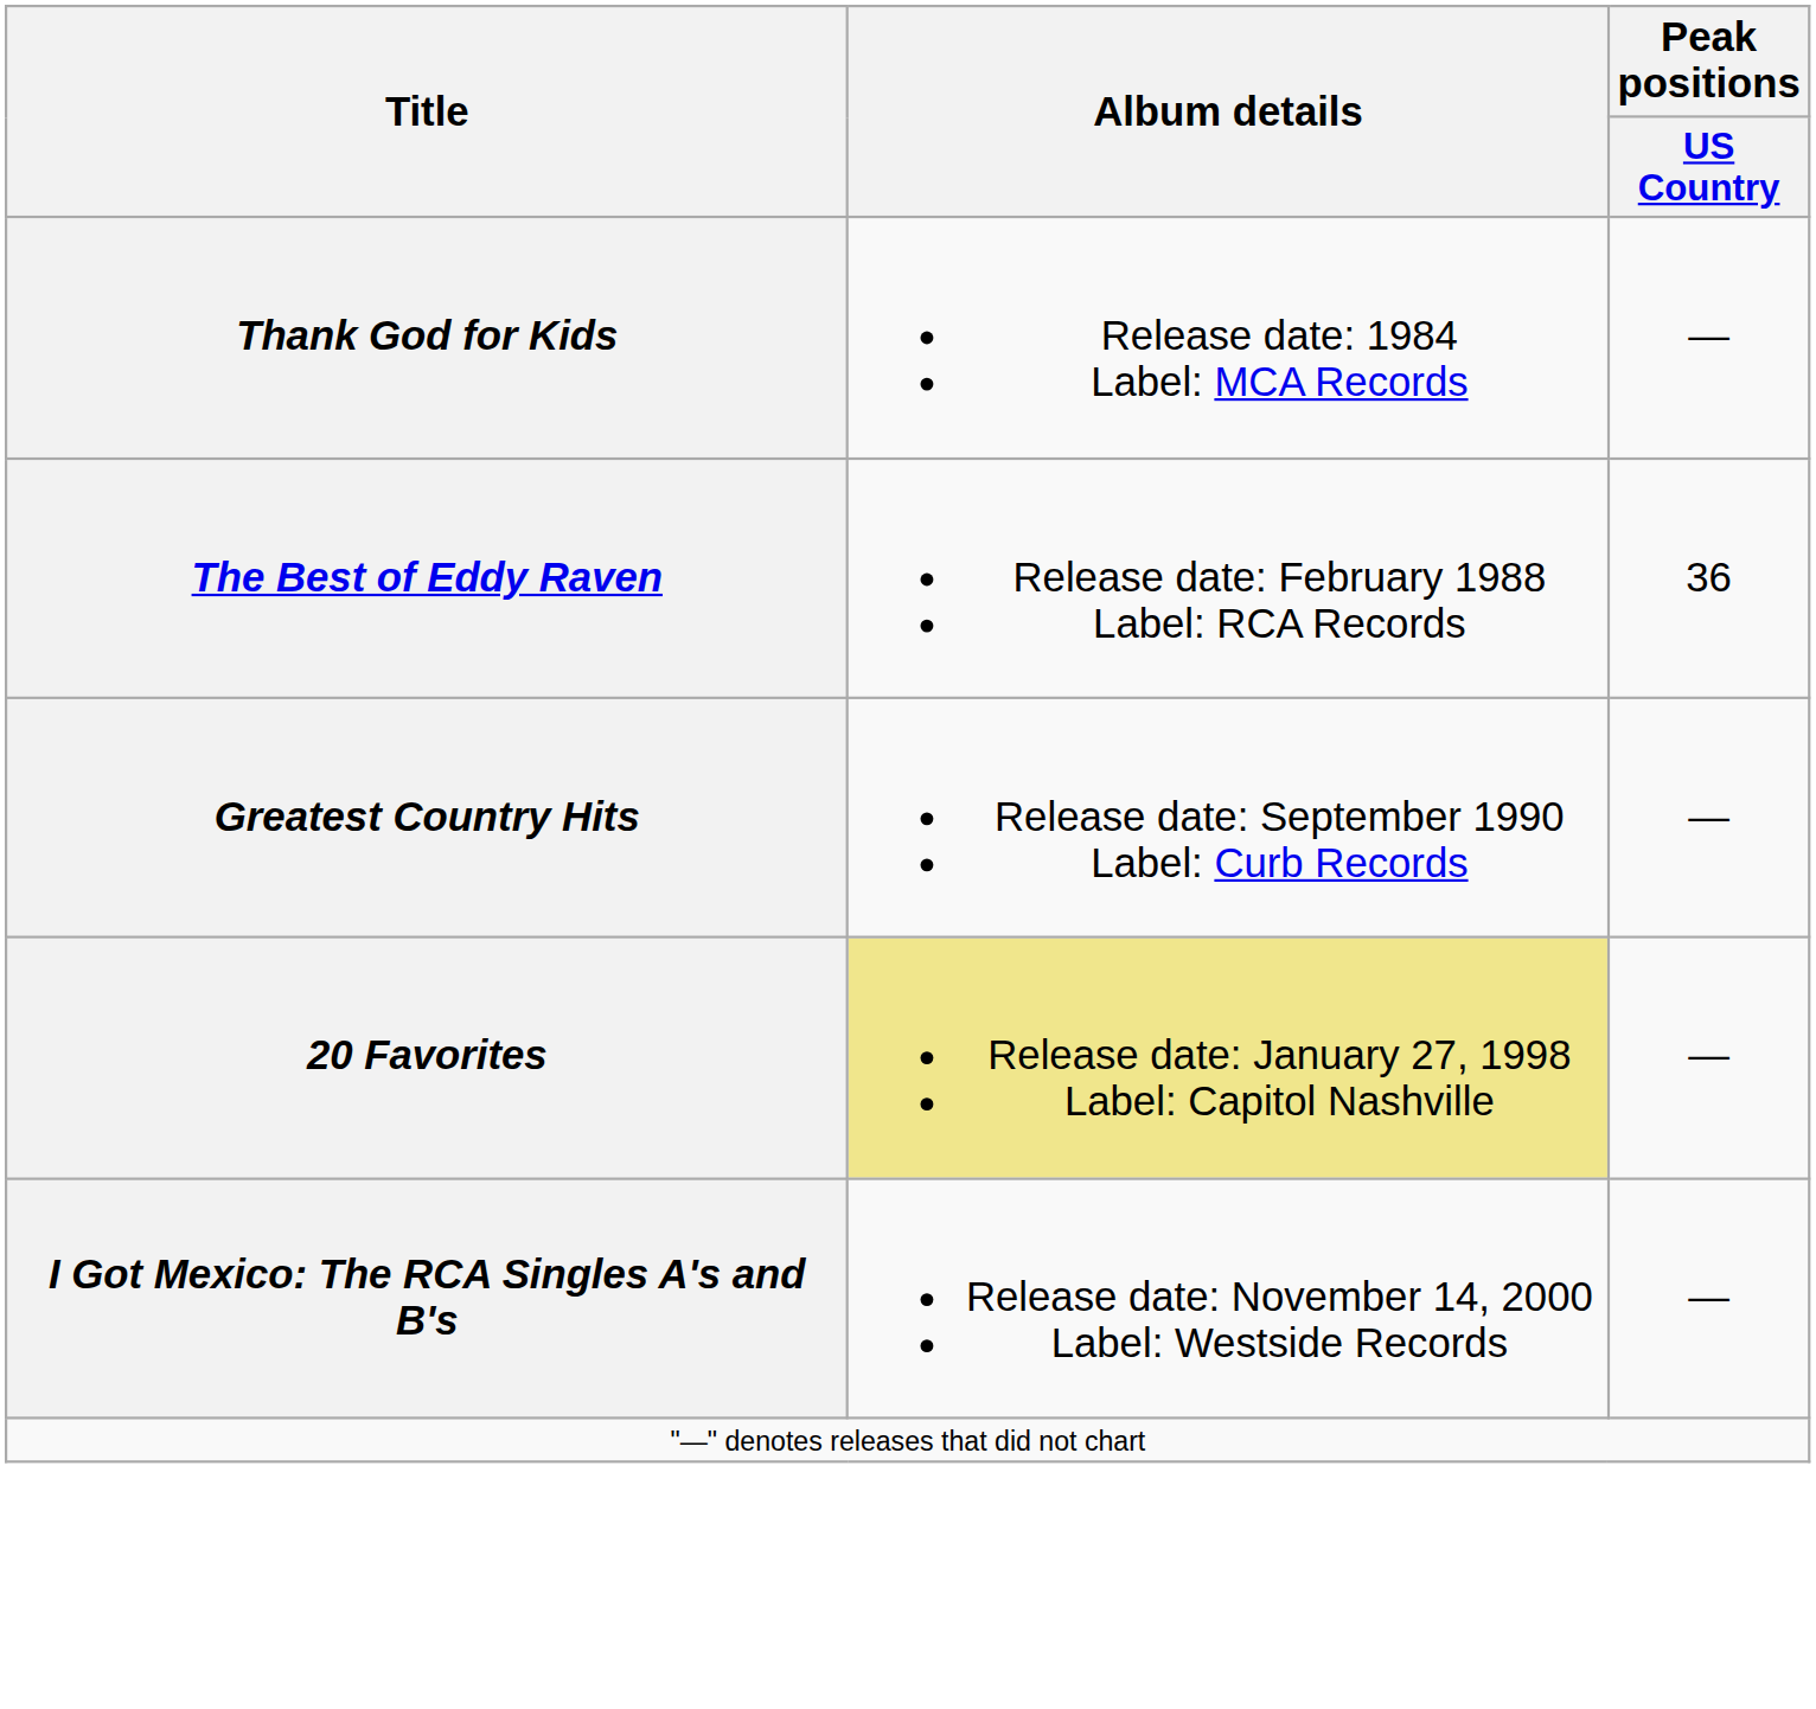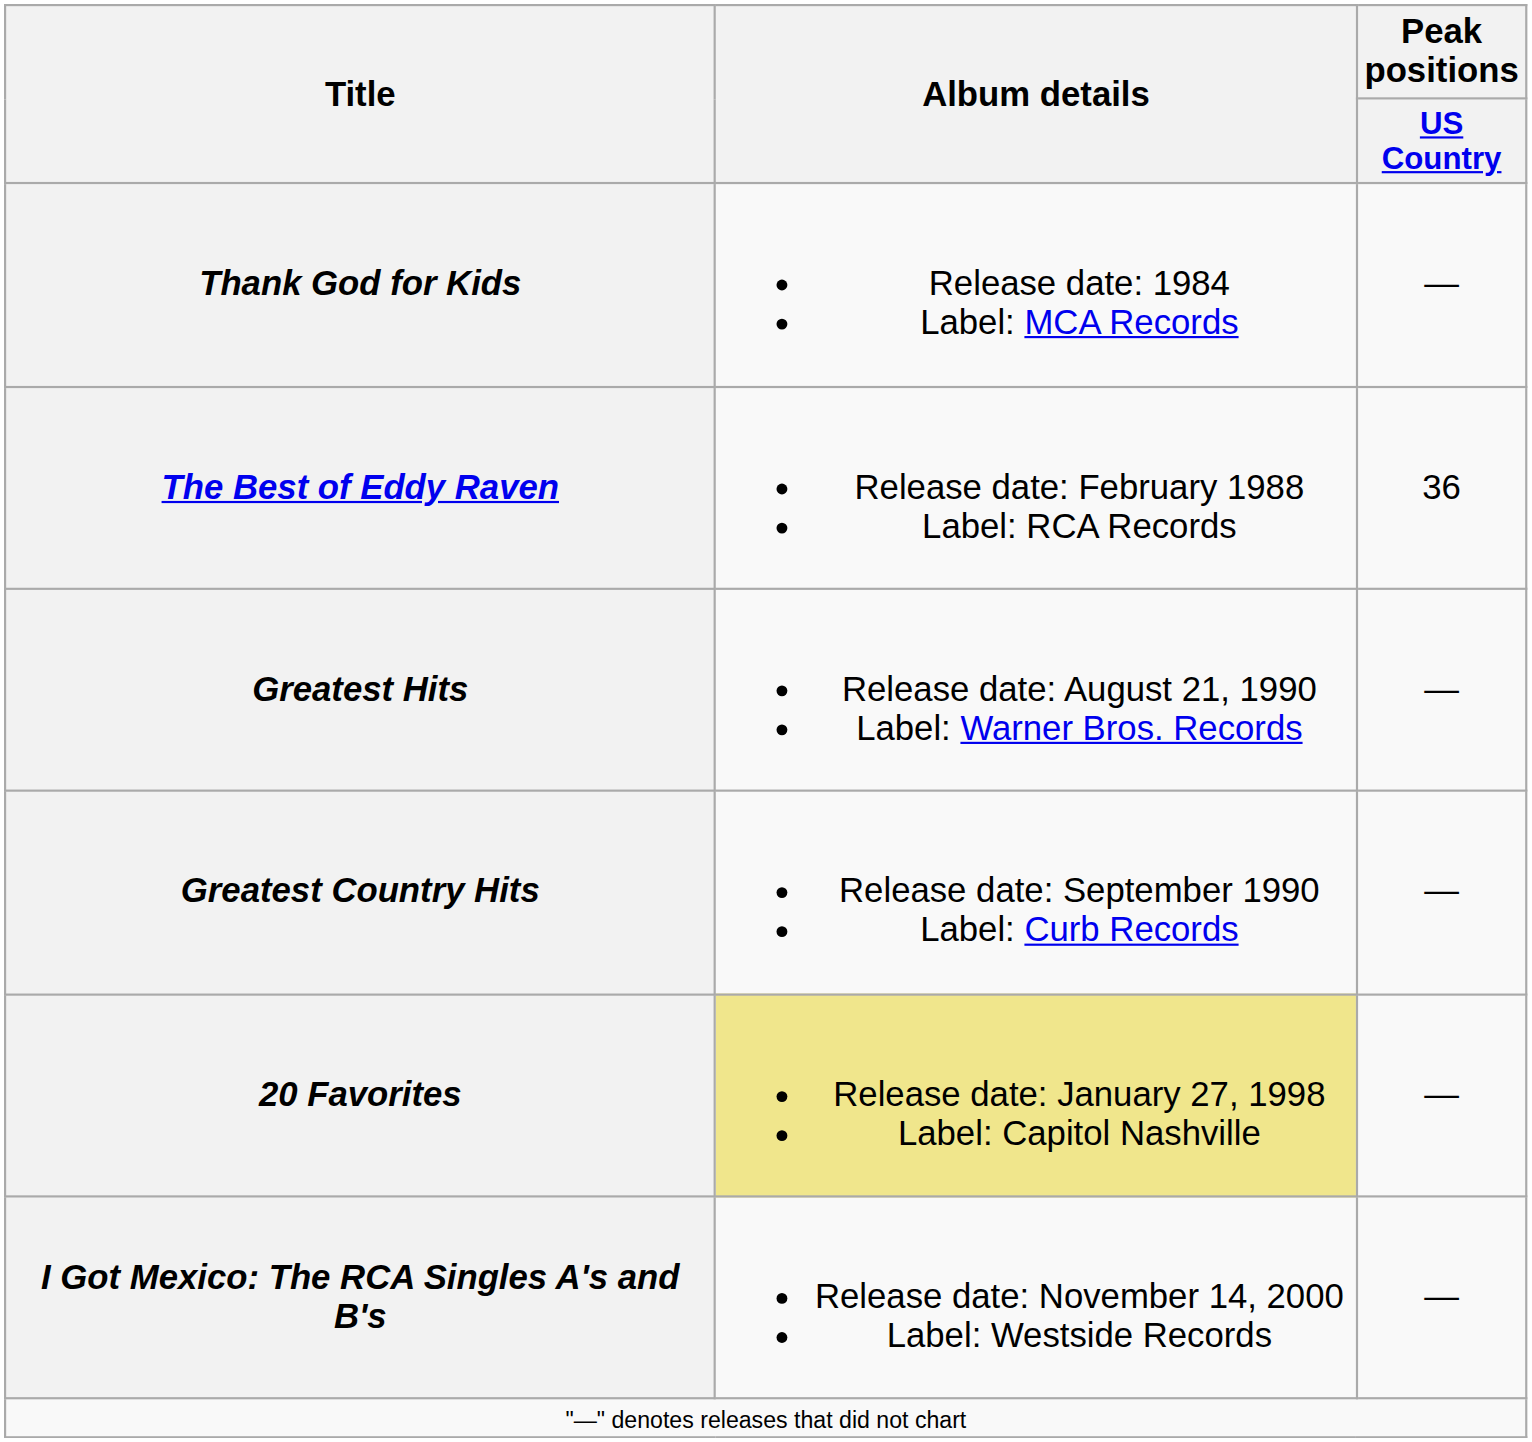+ row: Greatest Hits | Release date: August 21, 1990 Label: Warner Bros. Records | —
